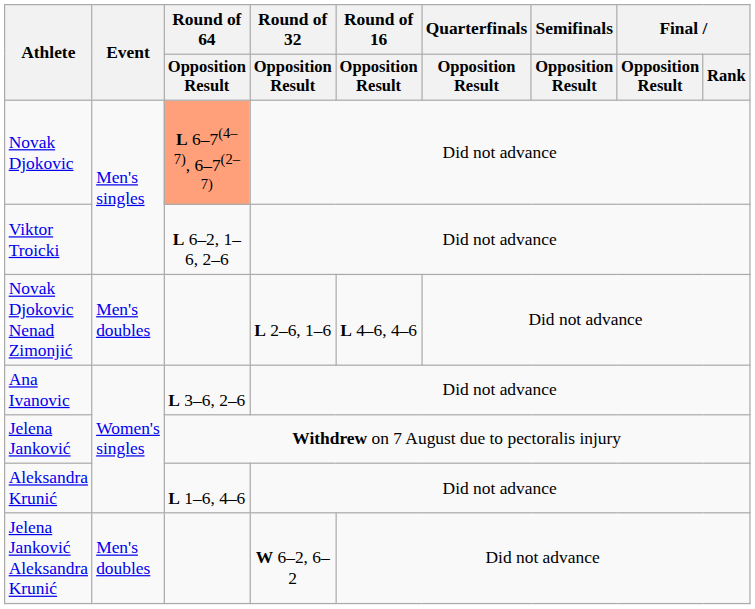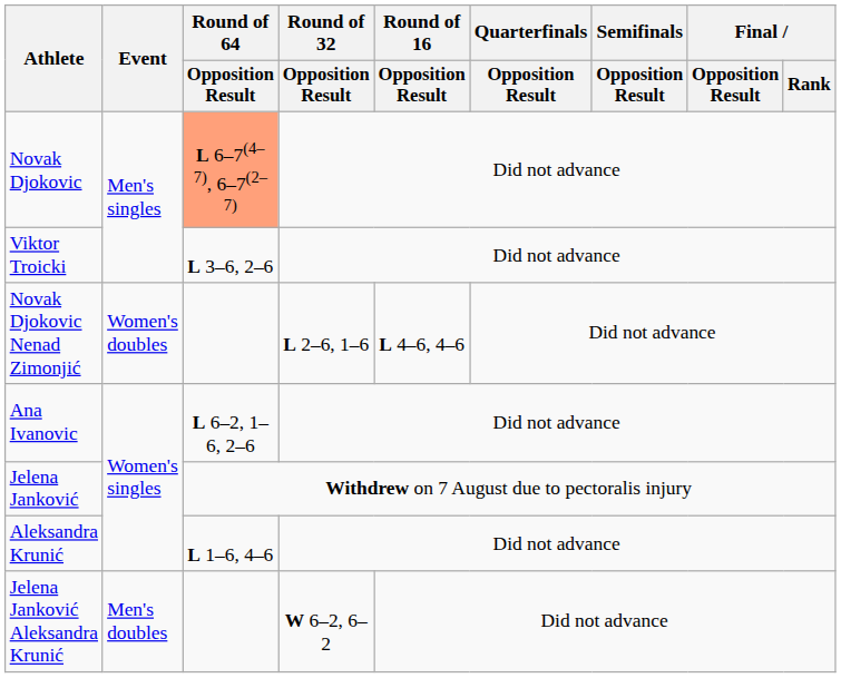Viktor Troicki | Round of 64 / Opposition Result: L 6–2, 1–6, 2–6 -> L 3–6, 2–6
Novak Djokovic Nenad Zimonjić | Event: Men's doubles -> Women's doubles
Ana Ivanovic | Round of 64 / Opposition Result: L 3–6, 2–6 -> L 6–2, 1–6, 2–6
